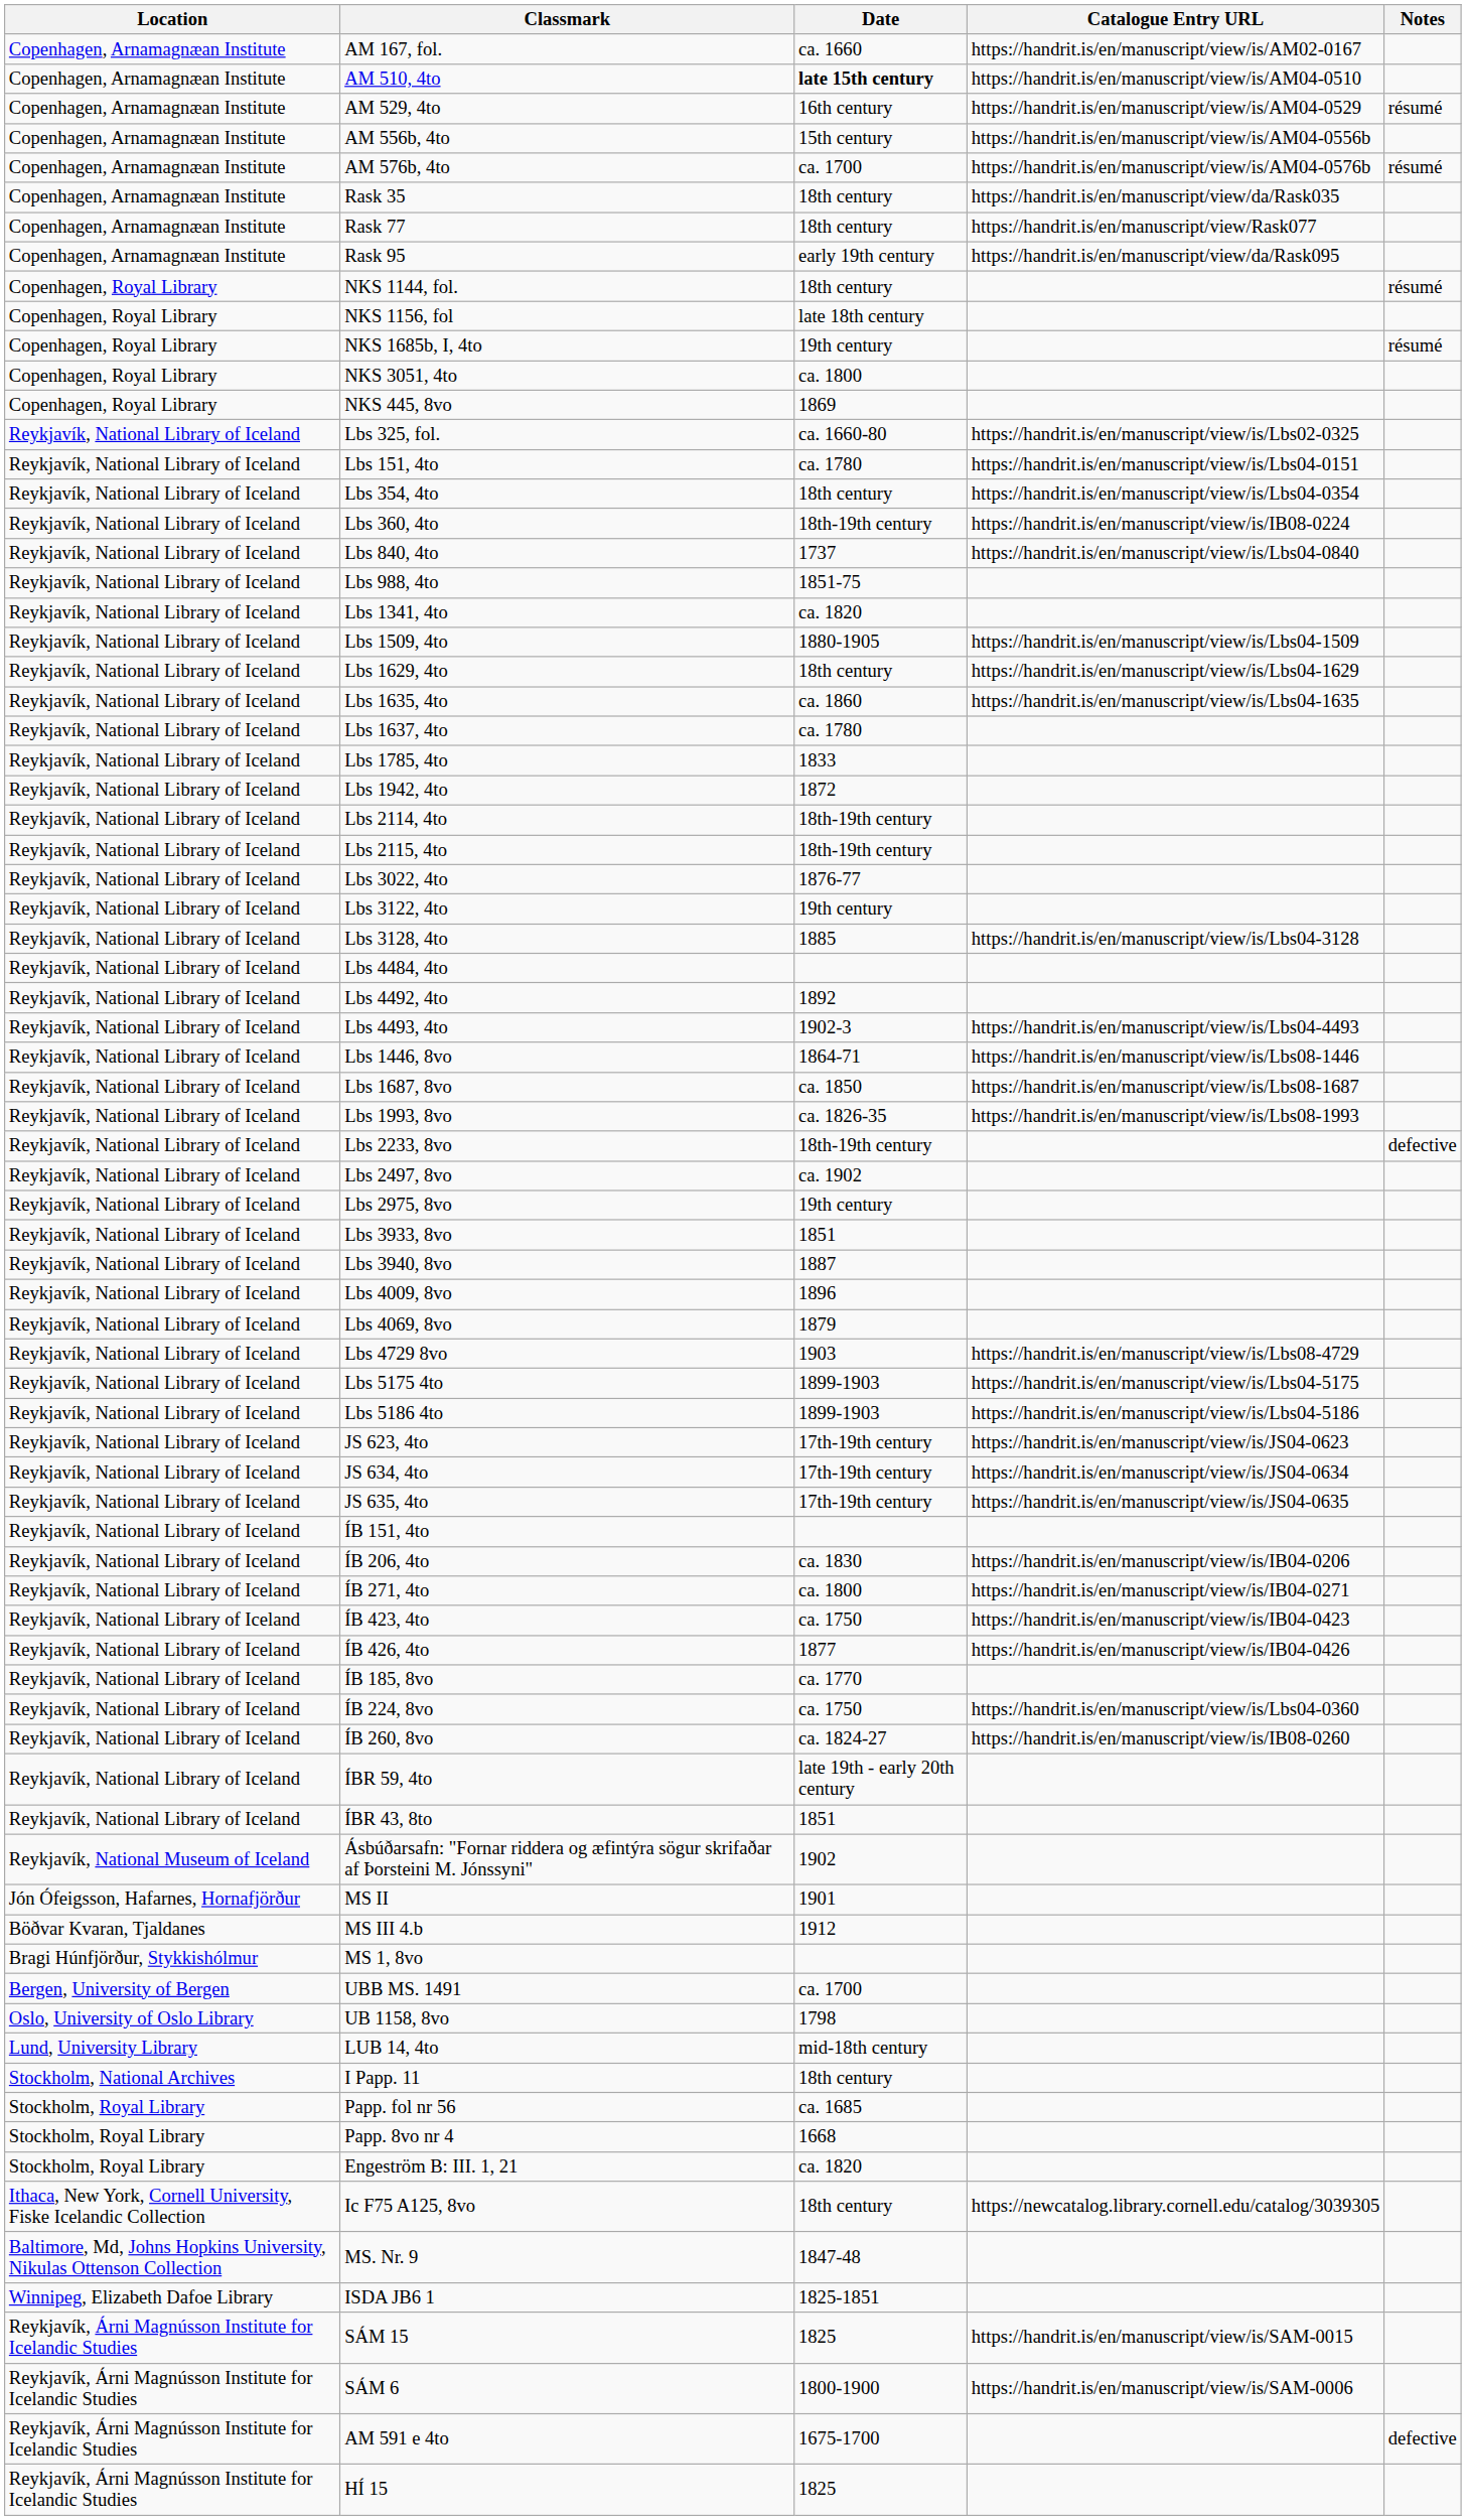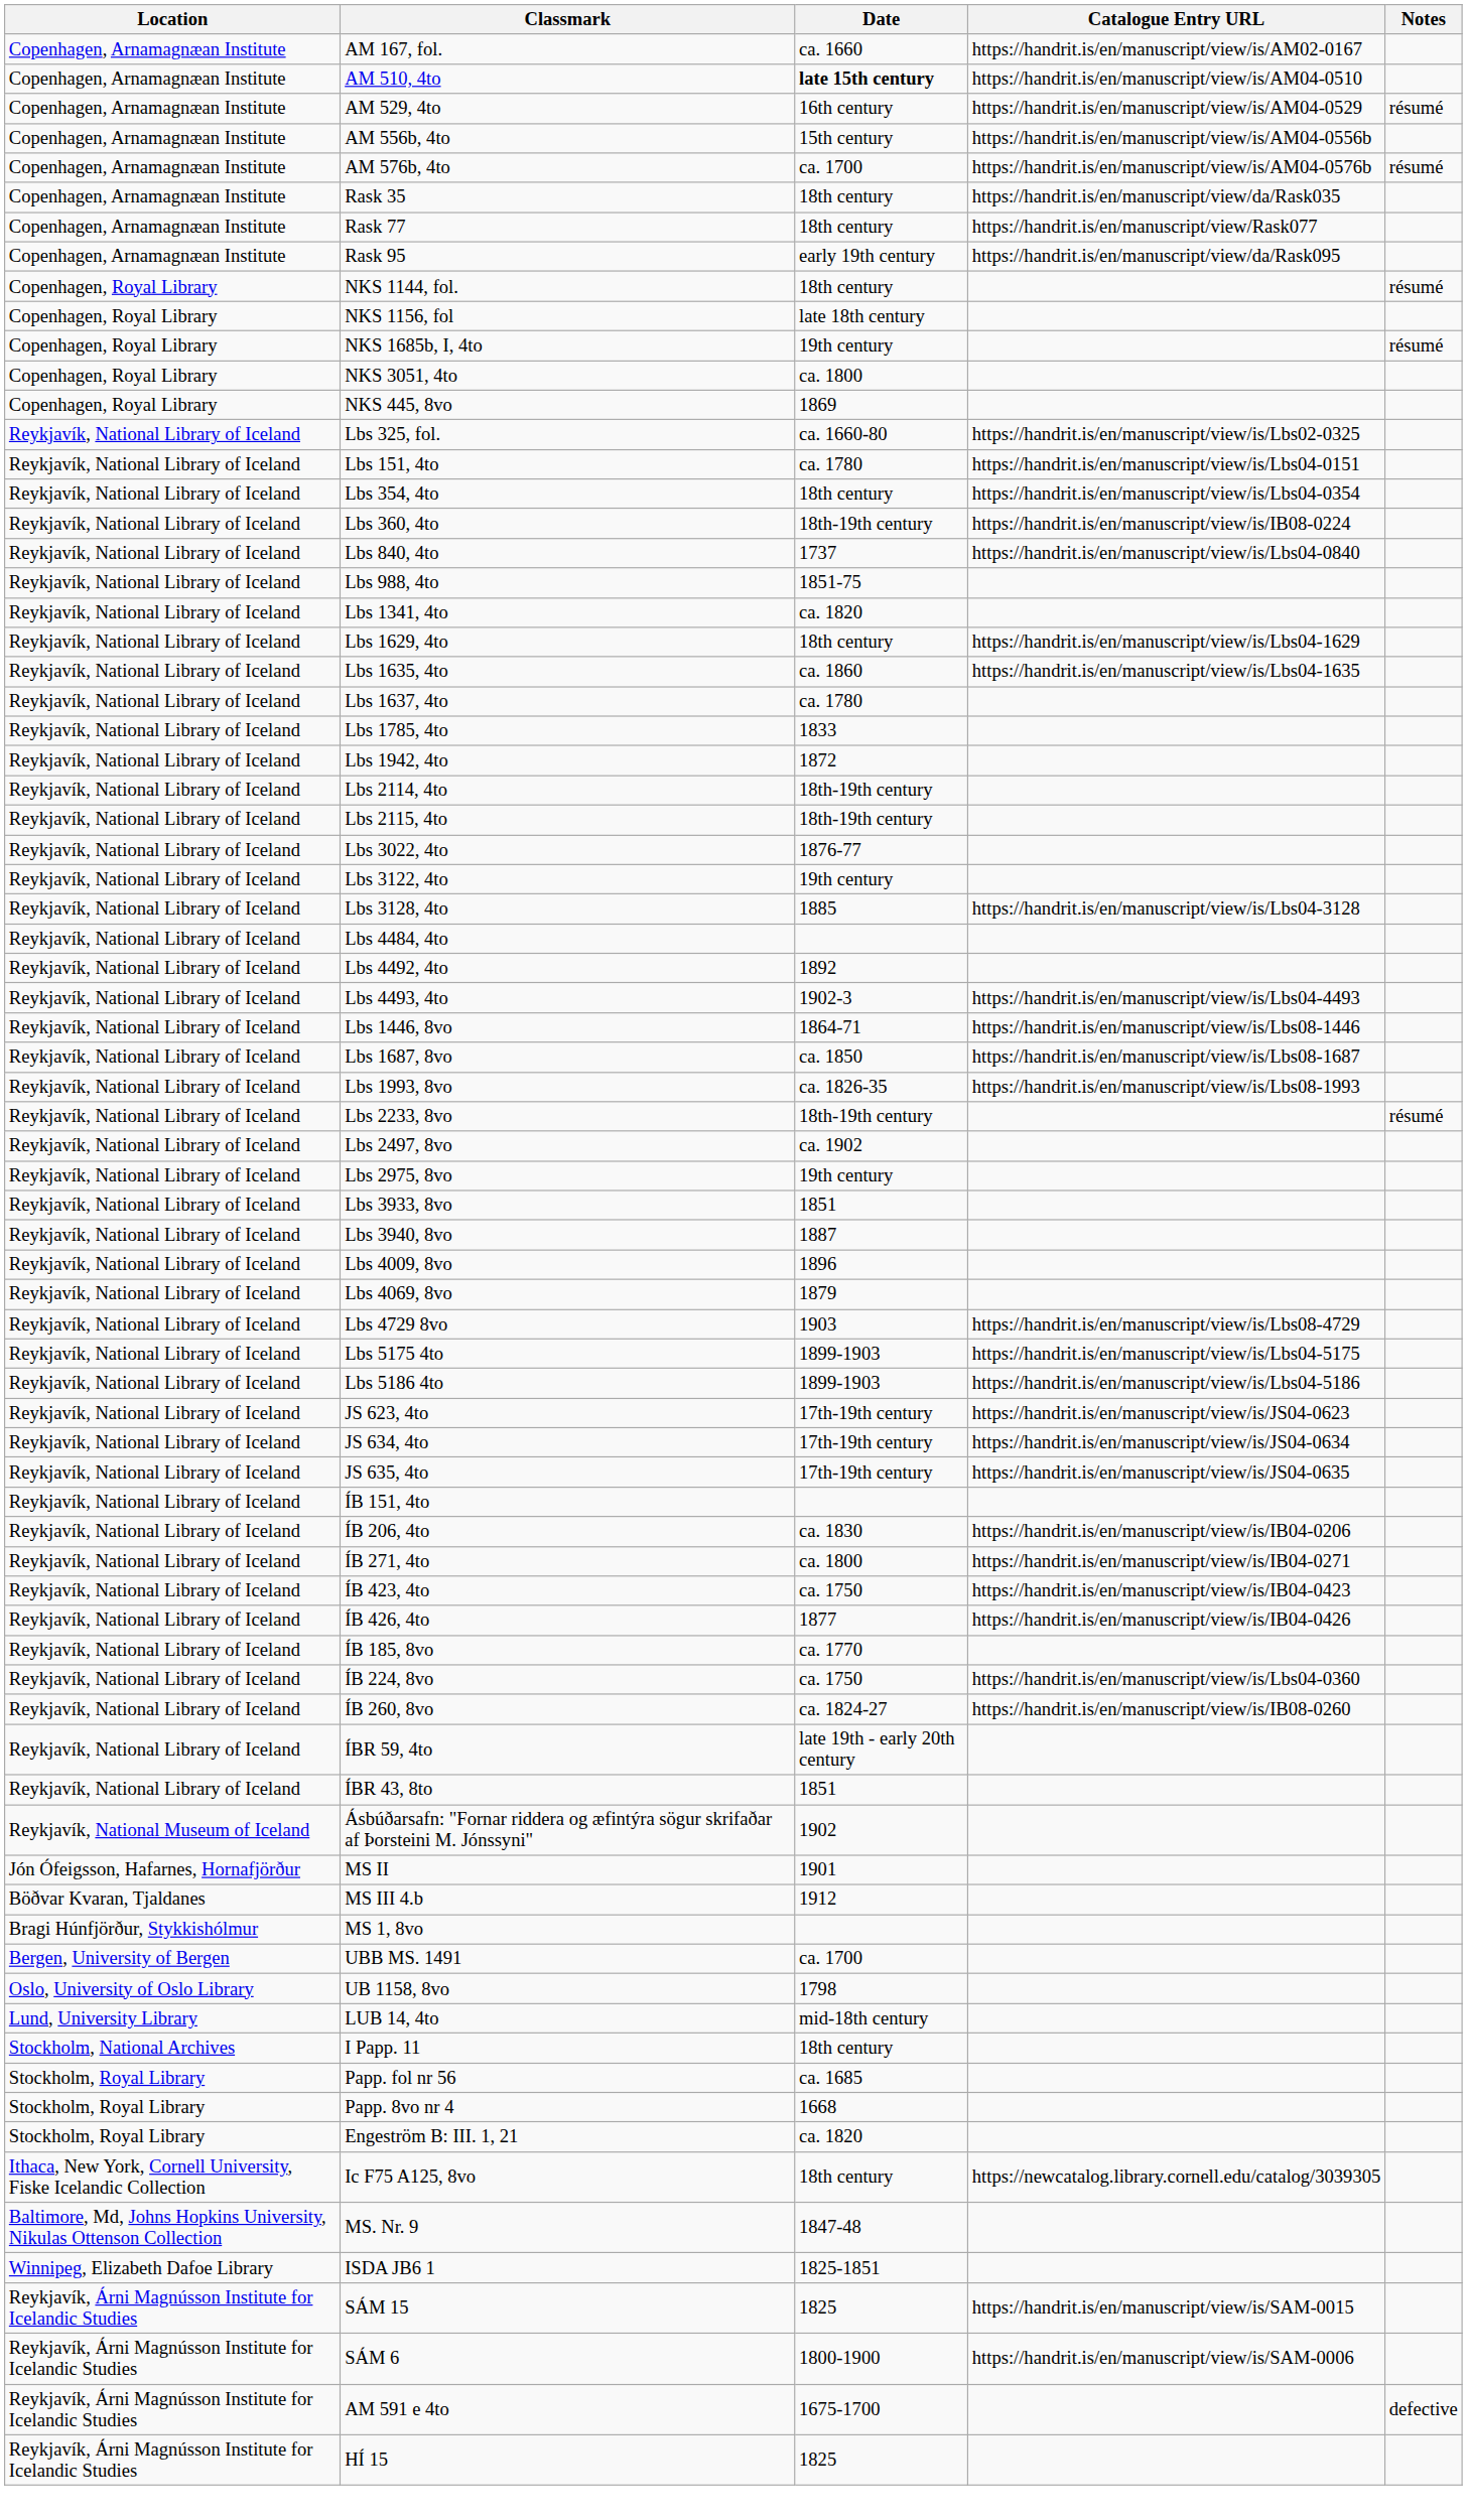- row: Reykjavík, National Library of Iceland | Lbs 1509, 4to | 1880-1905 | https://handrit.is/en/manuscript/view/is/Lbs04-1509
Lbs 2233, 8vo | Notes: defective -> résumé
